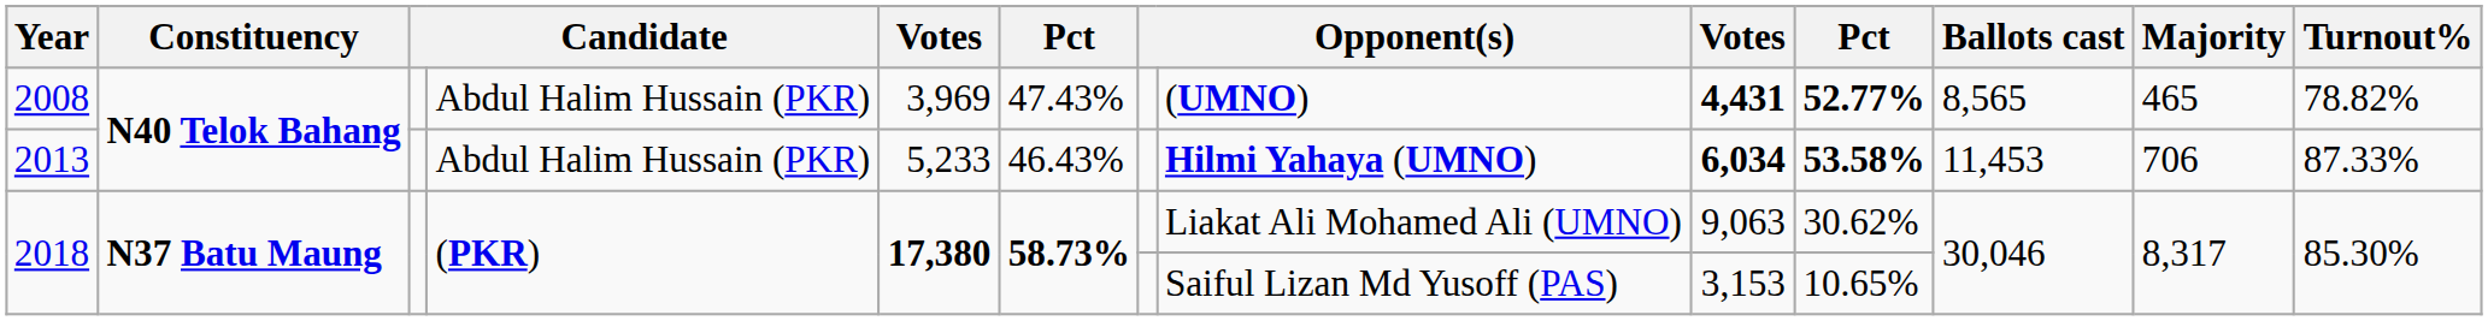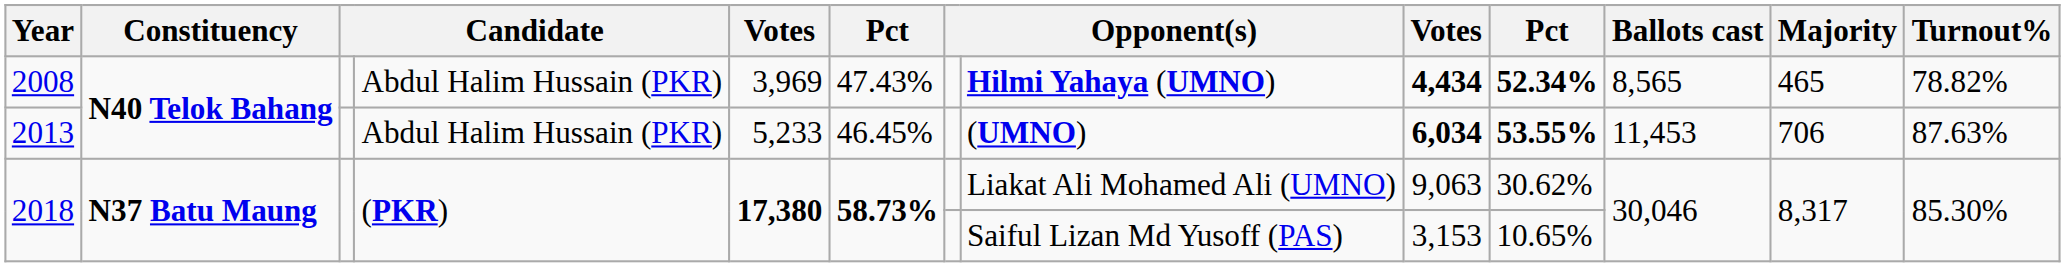2008 | column 8: (UMNO) -> Hilmi Yahaya (UMNO)
2008 | column 9: 4,431 -> 4,434
2008 | column 10: 52.77% -> 52.34%
2013 | column 6: 46.43% -> 46.45%
2013 | column 8: Hilmi Yahaya (UMNO) -> (UMNO)
2013 | column 10: 53.58% -> 53.55%
2013 | Turnout%: 87.33% -> 87.63%
